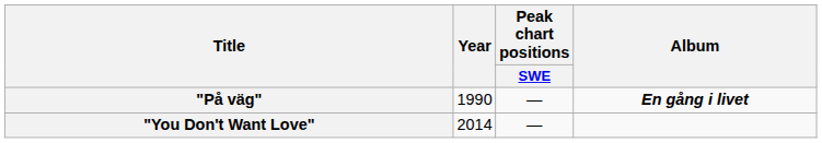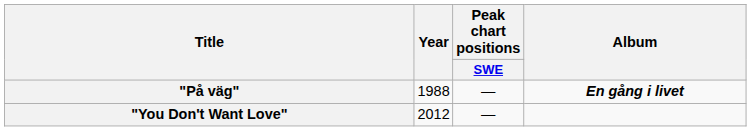"På väg" | Year: 1990 -> 1988
"You Don't Want Love" | Year: 2014 -> 2012
